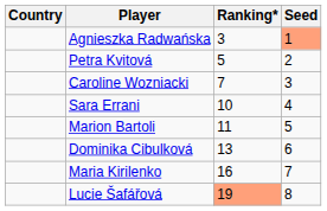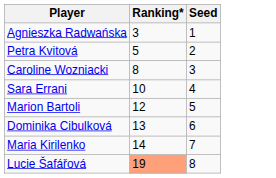- column: Country
Agnieszka Radwańska | Seed: lightsalmon background -> no background
Caroline Wozniacki | Ranking*: 7 -> 8
Marion Bartoli | Ranking*: 11 -> 12
Maria Kirilenko | Ranking*: 16 -> 14
